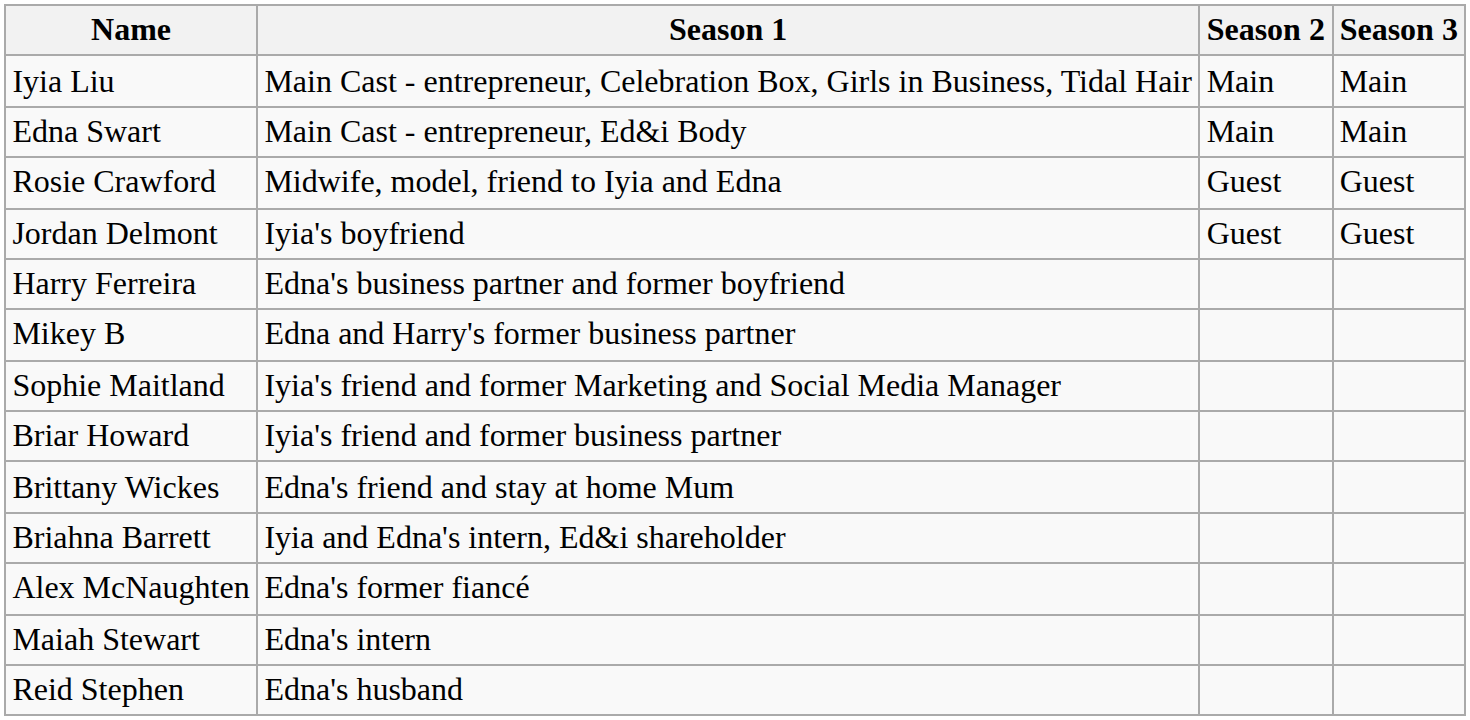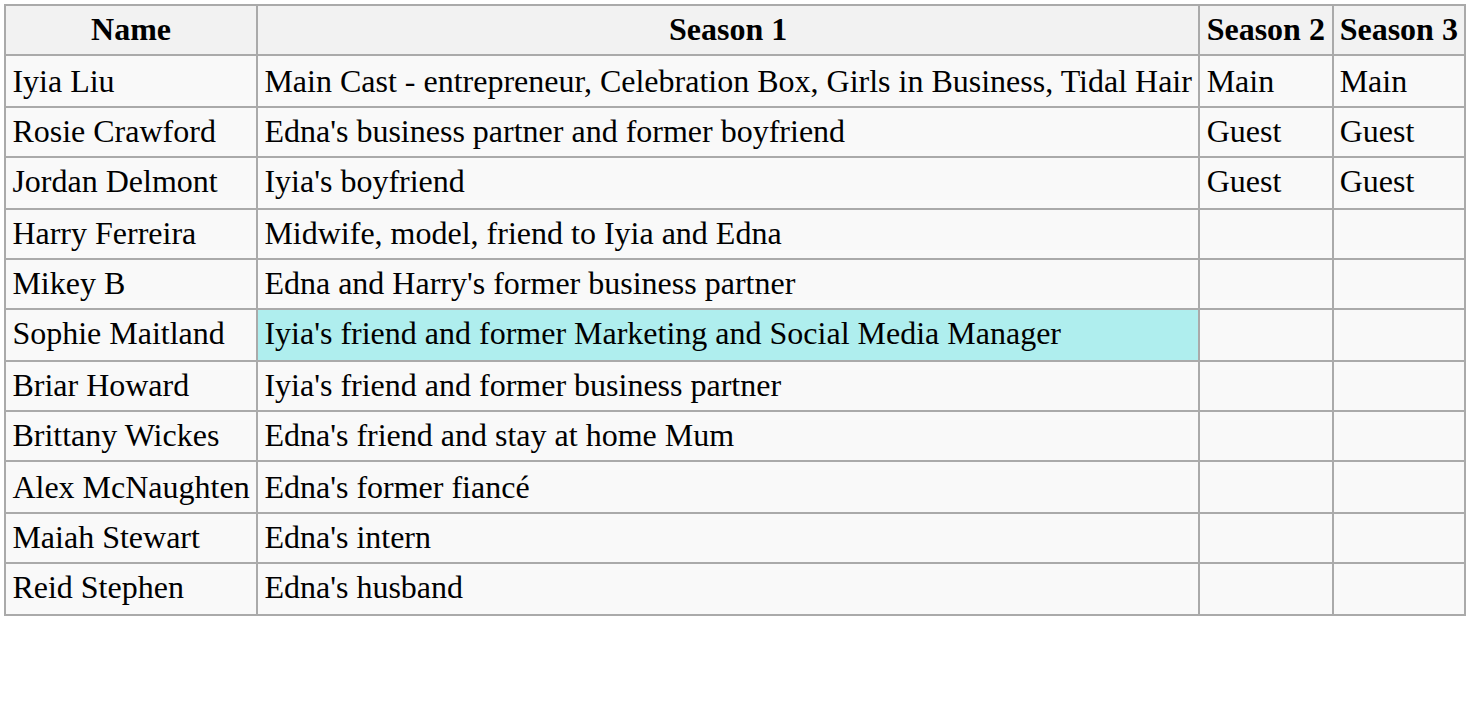- row: Edna Swart | Main Cast - entrepreneur, Ed&i Body | Main | Main
Rosie Crawford | Season 1: Midwife, model, friend to Iyia and Edna -> Edna's business partner and former boyfriend
Harry Ferreira | Season 1: Edna's business partner and former boyfriend -> Midwife, model, friend to Iyia and Edna
Sophie Maitland | Season 1: no background -> paleturquoise background
- row: Briahna Barrett | Iyia and Edna's intern, Ed&i shareholder
